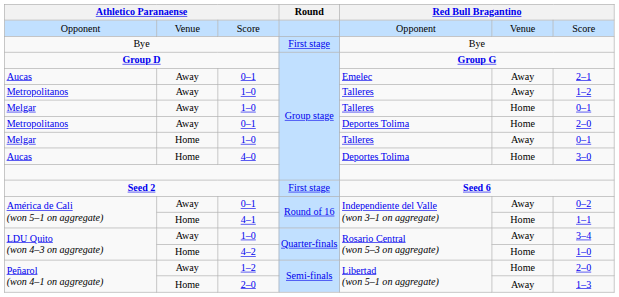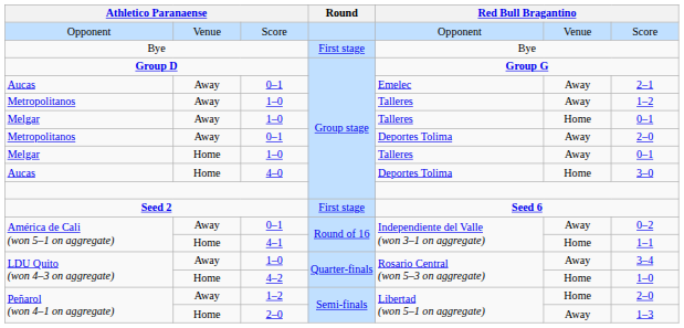Metropolitanos / 0–1 | column 6: Home -> Away
